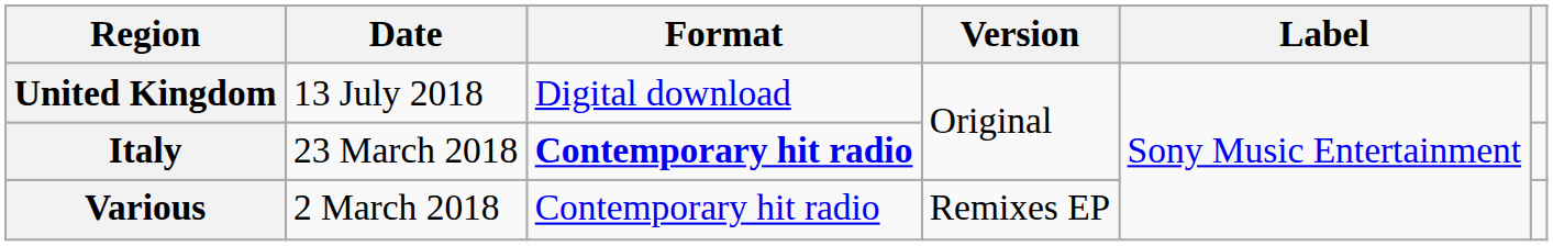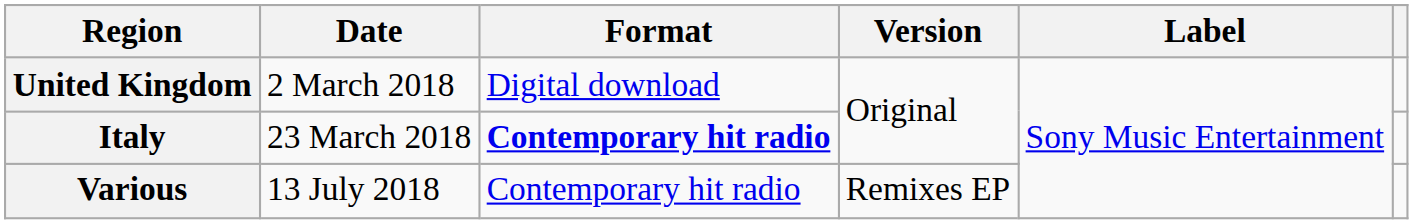United Kingdom | Date: 13 July 2018 -> 2 March 2018
Various | Date: 2 March 2018 -> 13 July 2018
